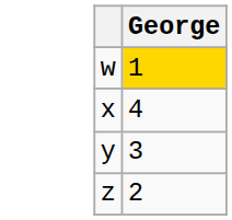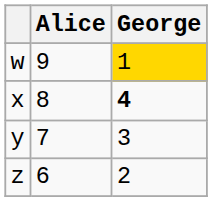+ column: Alice | 9 | 8 | 7 | 6
x | George: normal -> bold
